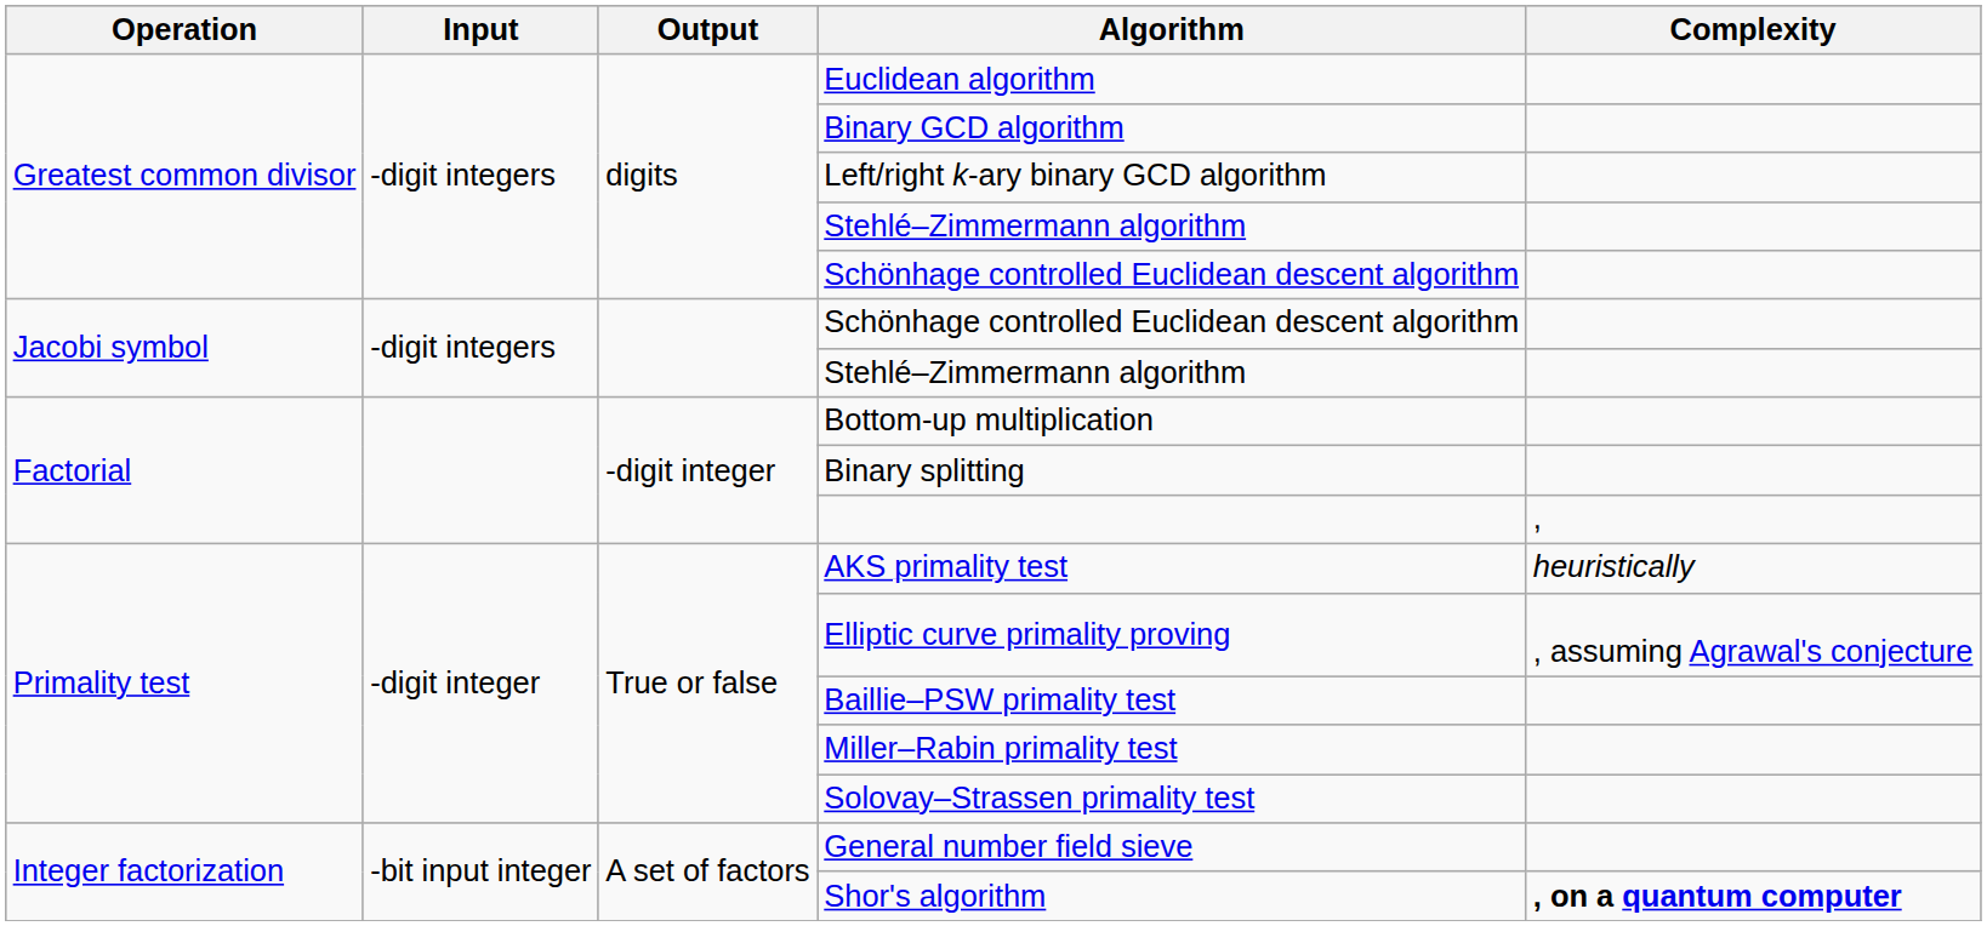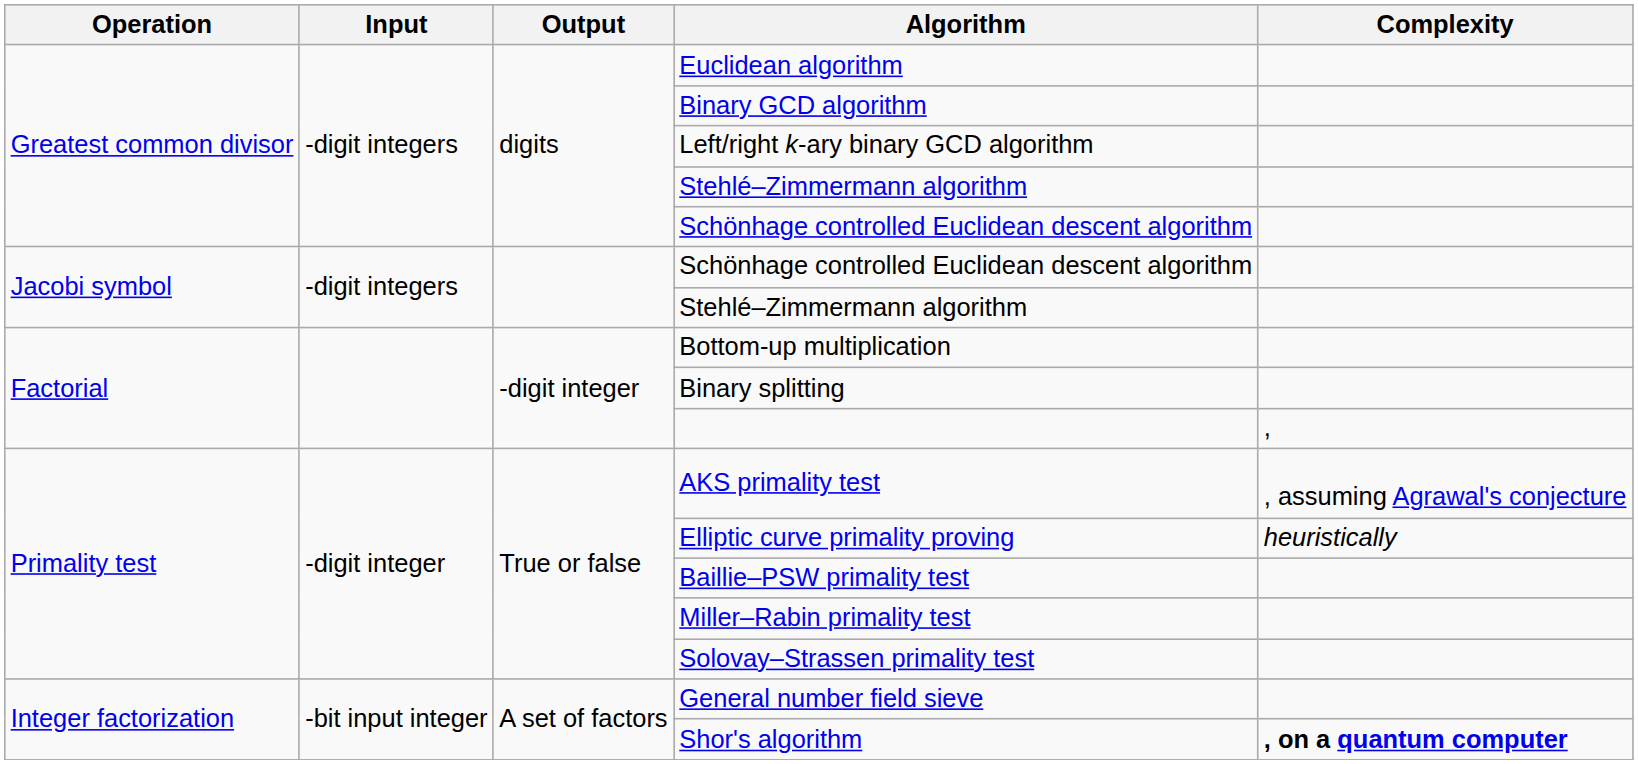AKS primality test | Complexity: heuristically -> , assuming Agrawal's conjecture
Elliptic curve primality proving | Complexity: , assuming Agrawal's conjecture -> heuristically
